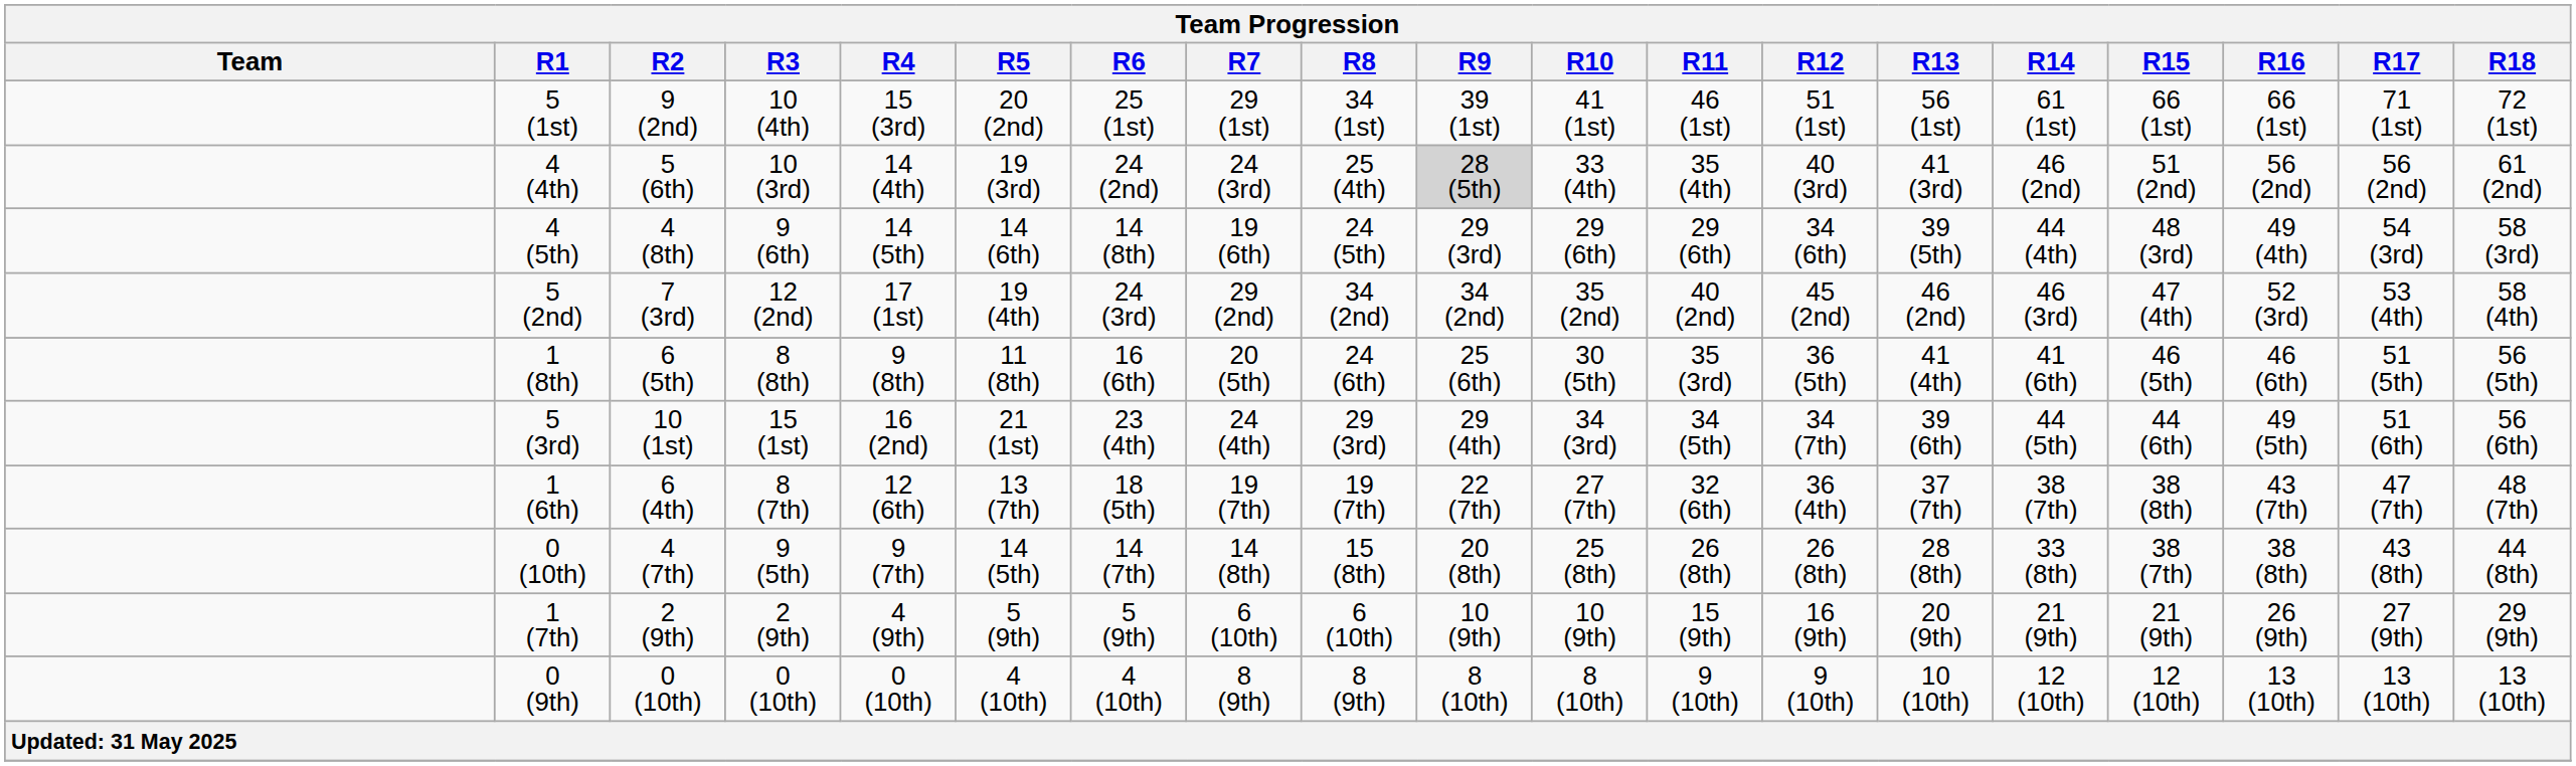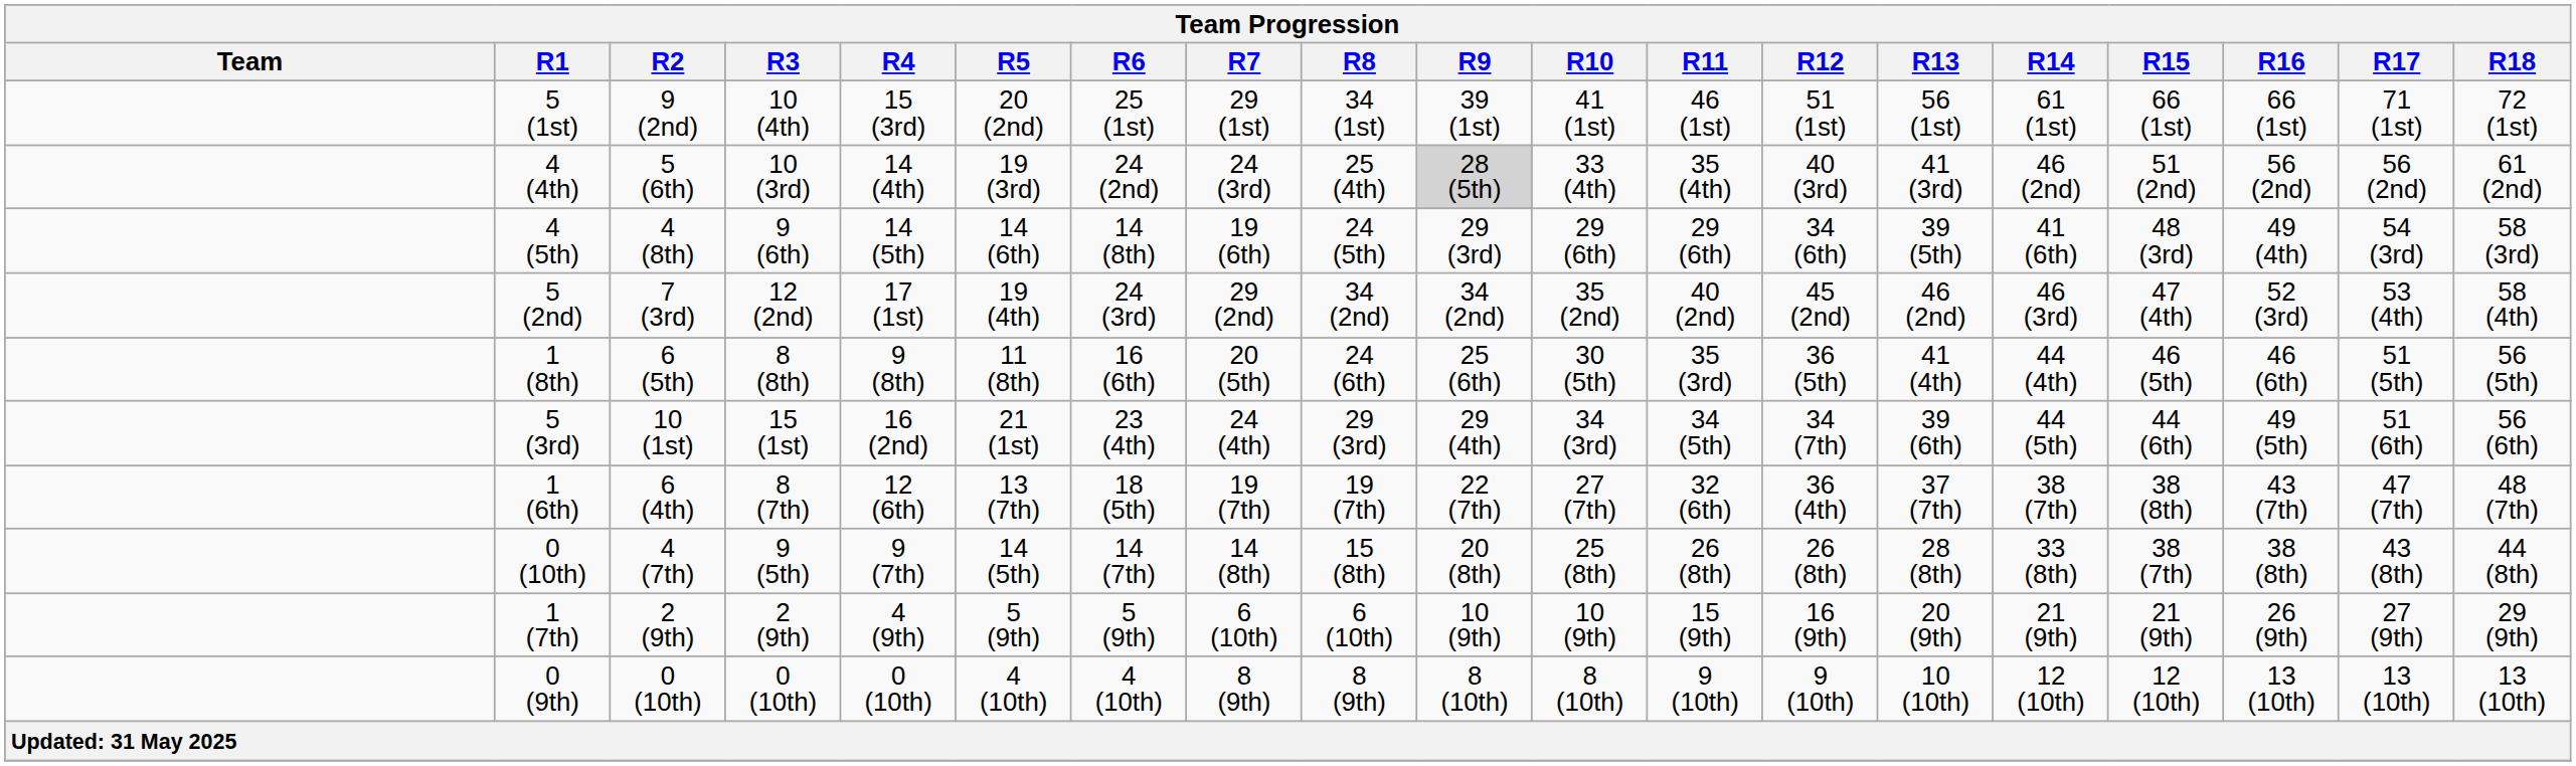4 (5th) | R14: 44 (4th) -> 41 (6th)
1 (8th) | R14: 41 (6th) -> 44 (4th)
